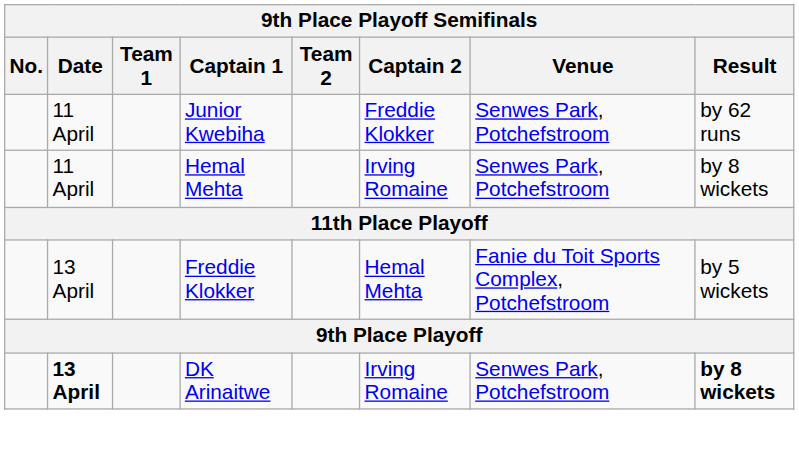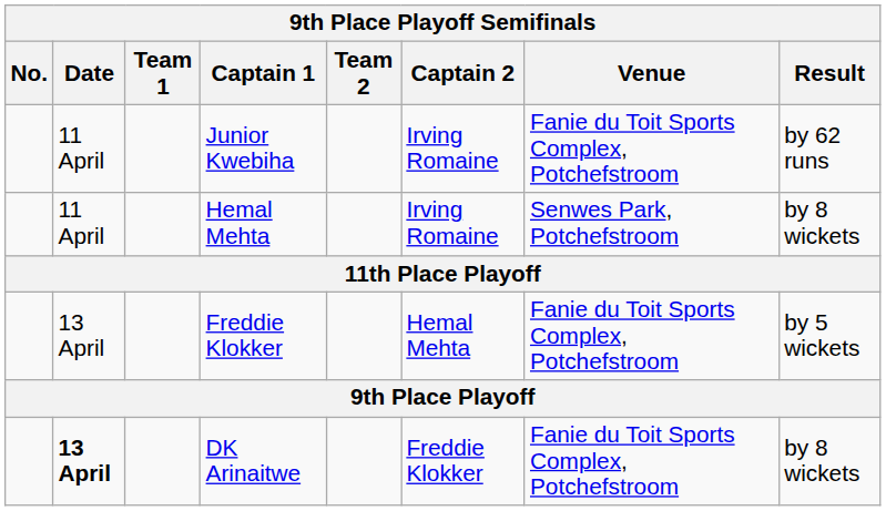Junior Kwebiha | Captain 2: Freddie Klokker -> Irving Romaine
Junior Kwebiha | Venue: Senwes Park, Potchefstroom -> Fanie du Toit Sports Complex, Potchefstroom
DK Arinaitwe | Captain 2: Irving Romaine -> Freddie Klokker
DK Arinaitwe | Venue: Senwes Park, Potchefstroom -> Fanie du Toit Sports Complex, Potchefstroom
DK Arinaitwe | Result: bold -> normal
